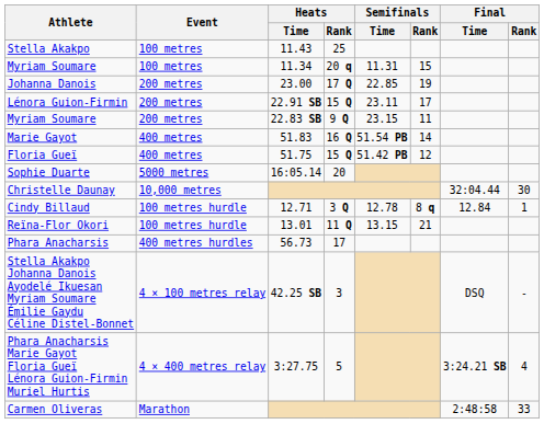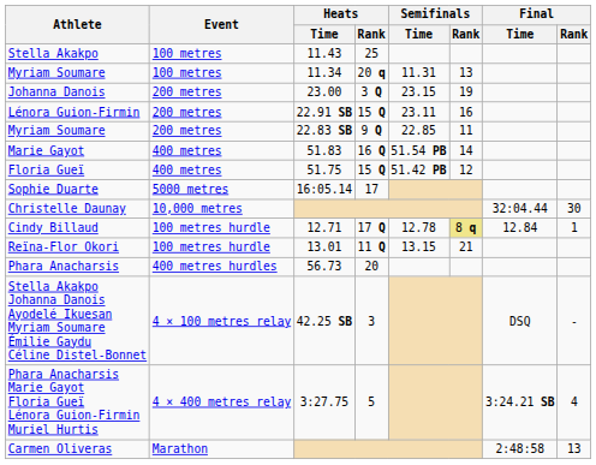Myriam Soumare / 11.34 | Semifinals / Rank: 15 -> 13
Johanna Danois | Heats / Rank: 17 Q -> 3 Q
Johanna Danois | Semifinals / Time: 22.85 -> 23.15
Lénora Guion-Firmin | Semifinals / Rank: 17 -> 16
Myriam Soumare / 22.83 SB | Semifinals / Time: 23.15 -> 22.85
Sophie Duarte | Heats / Rank: 20 -> 17
Cindy Billaud | Heats / Rank: 3 Q -> 17 Q
Cindy Billaud | Semifinals / Rank: no background -> khaki background
Phara Anacharsis | Heats / Rank: 17 -> 20
Carmen Oliveras | Final / Rank: 33 -> 13
